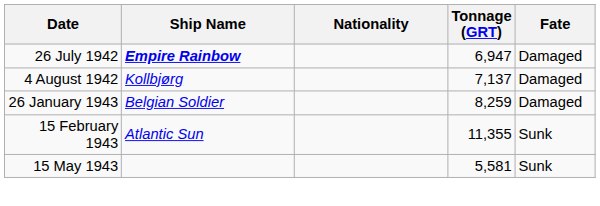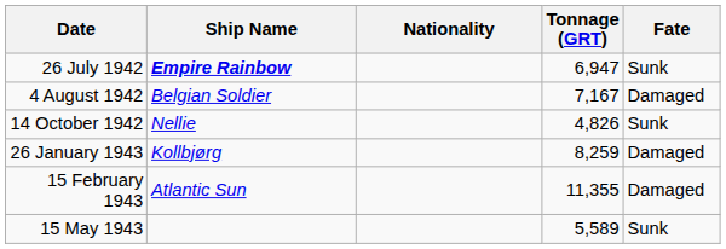26 July 1942 | Fate: Damaged -> Sunk
4 August 1942 | Ship Name: Kollbjørg -> Belgian Soldier
4 August 1942 | Tonnage (GRT): 7,137 -> 7,167
+ row: 14 October 1942 | Nellie | 4,826 | Sunk
26 January 1943 | Ship Name: Belgian Soldier -> Kollbjørg
15 February 1943 | Fate: Sunk -> Damaged
15 May 1943 | Tonnage (GRT): 5,581 -> 5,589
